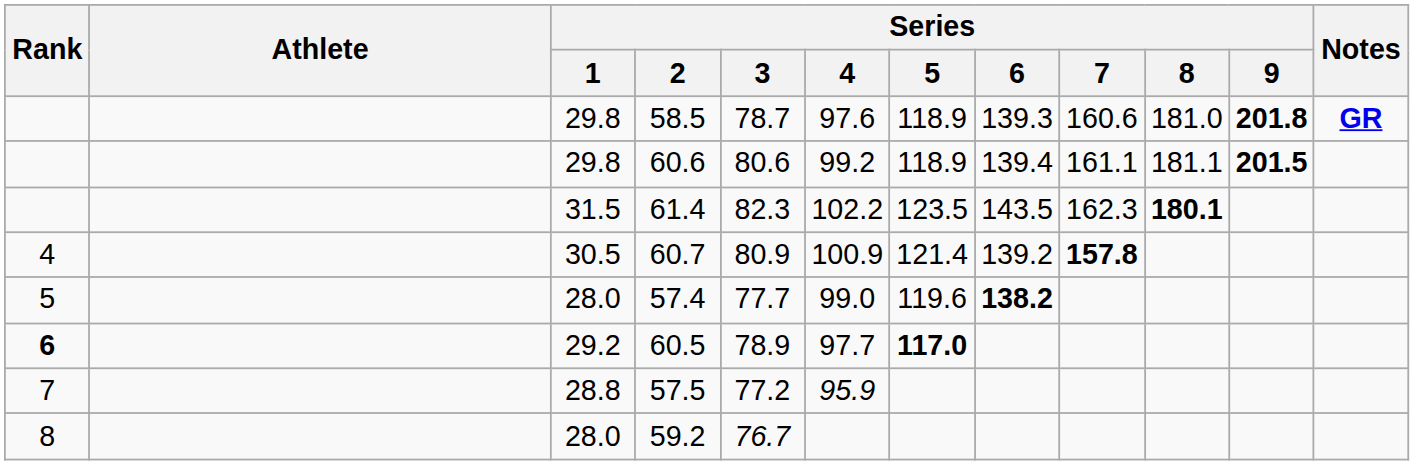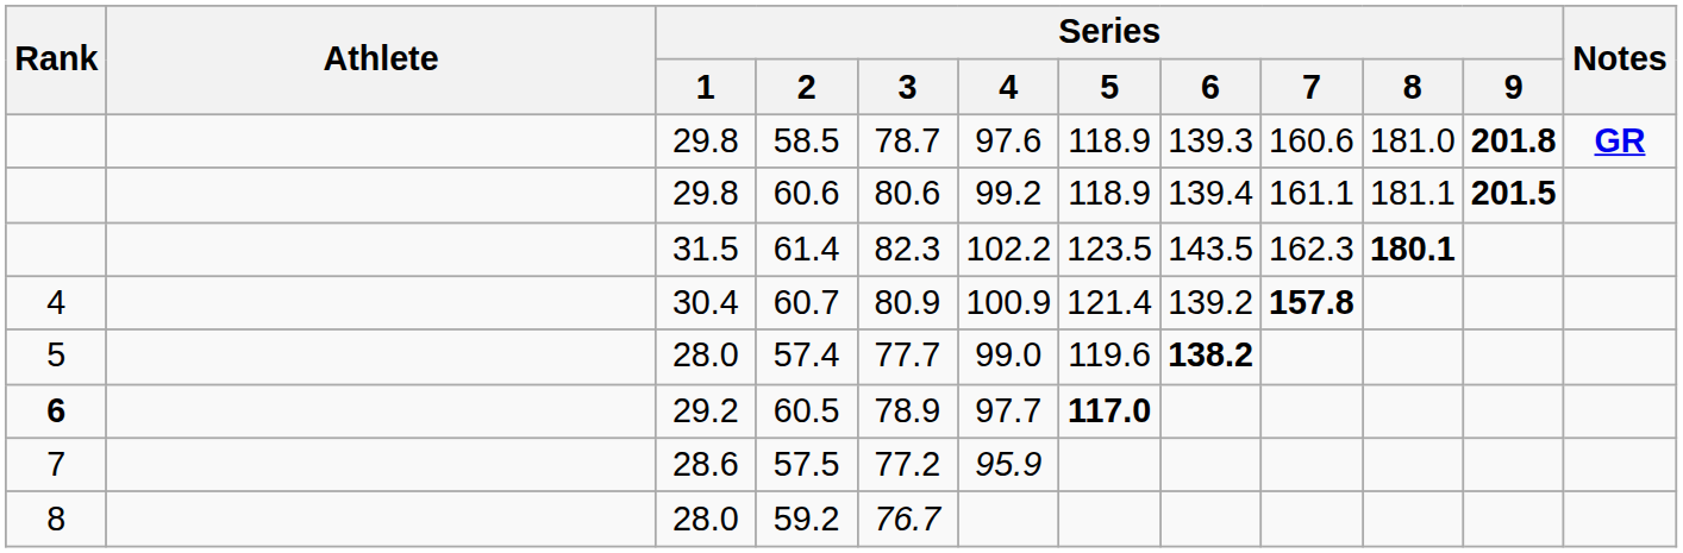60.7 | Series / 1: 30.5 -> 30.4
57.5 | Series / 1: 28.8 -> 28.6
